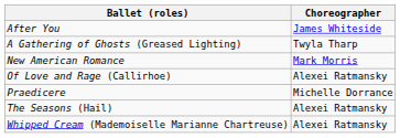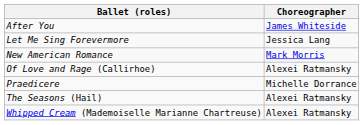- row: A Gathering of Ghosts (Greased Lighting) | Twyla Tharp
+ row: Let Me Sing Forevermore | Jessica Lang
